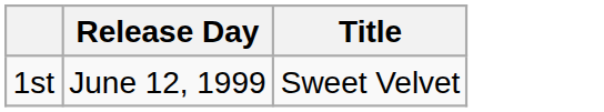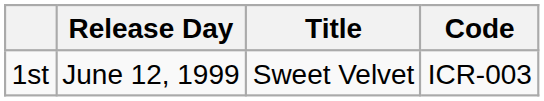+ column: Code | ICR-003
